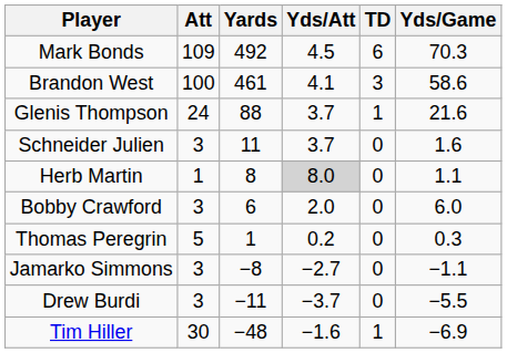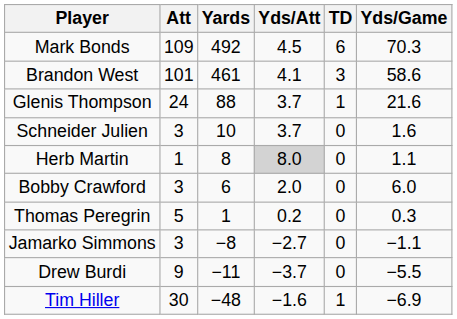Brandon West | Att: 100 -> 101
Schneider Julien | Yards: 11 -> 10
Drew Burdi | Att: 3 -> 9
